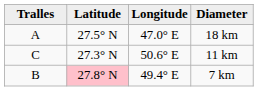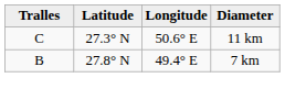- row: A | 27.5° N | 47.0° E | 18 km
7 km | Latitude: pink background -> no background
